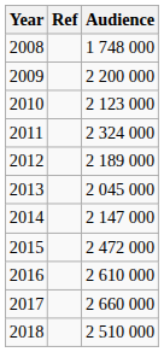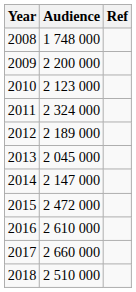columns swapped: Audience <-> Ref
